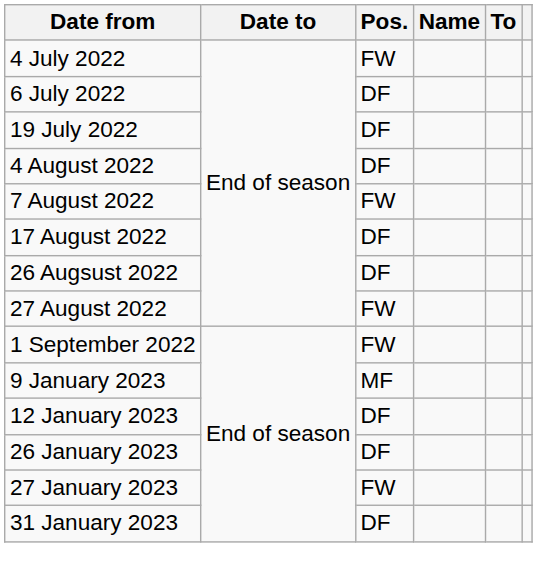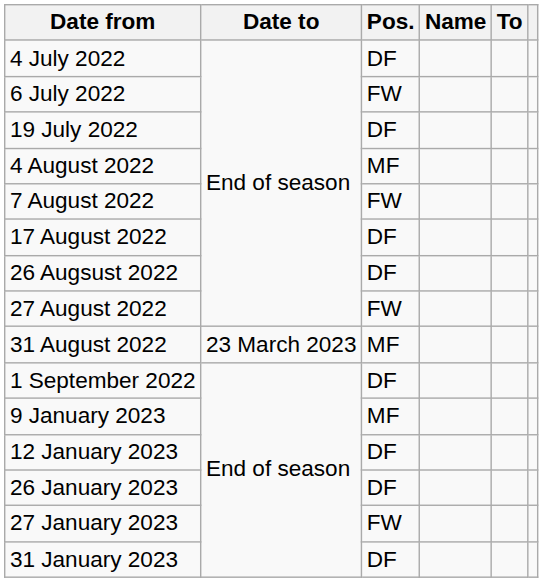4 July 2022 | Pos.: FW -> DF
6 July 2022 | Pos.: DF -> FW
4 August 2022 | Pos.: DF -> MF
+ row: 31 August 2022 | 23 March 2023 | MF
1 September 2022 | Pos.: FW -> DF
